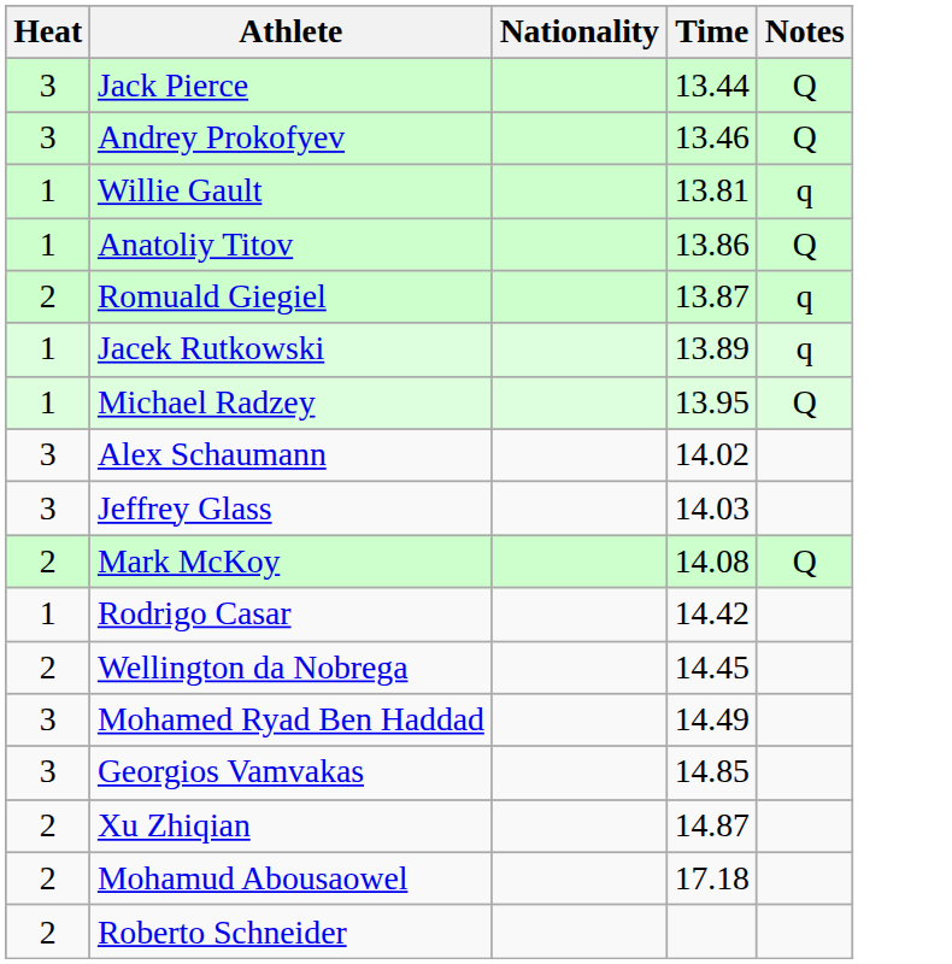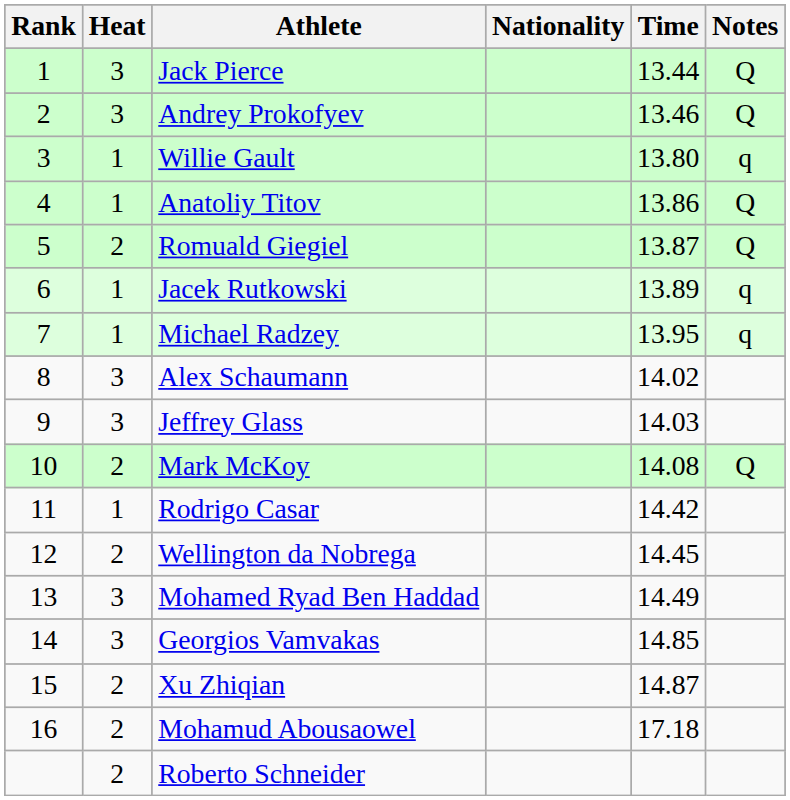+ column: Rank | 1 | 2 | 3 | 4 | 5 | 6 | 7 | 8 | 9 | 10 | 11 | 12 | 13 | 14 | 15 | 16
Willie Gault | Time: 13.81 -> 13.80
Romuald Giegiel | Notes: q -> Q
Michael Radzey | Notes: Q -> q
